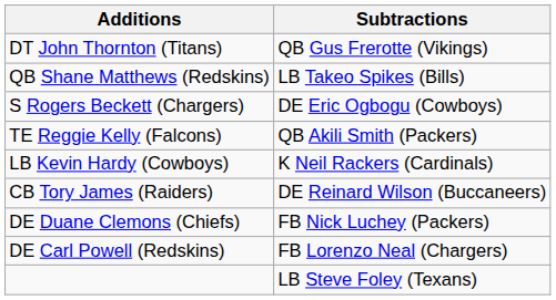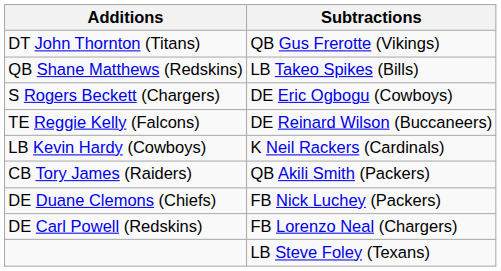TE Reggie Kelly (Falcons) | Subtractions: QB Akili Smith (Packers) -> DE Reinard Wilson (Buccaneers)
CB Tory James (Raiders) | Subtractions: DE Reinard Wilson (Buccaneers) -> QB Akili Smith (Packers)
